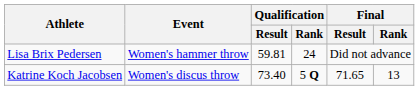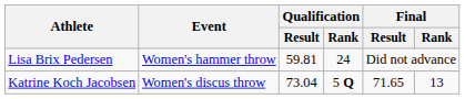Katrine Koch Jacobsen | Qualification / Result: 73.40 -> 73.04
